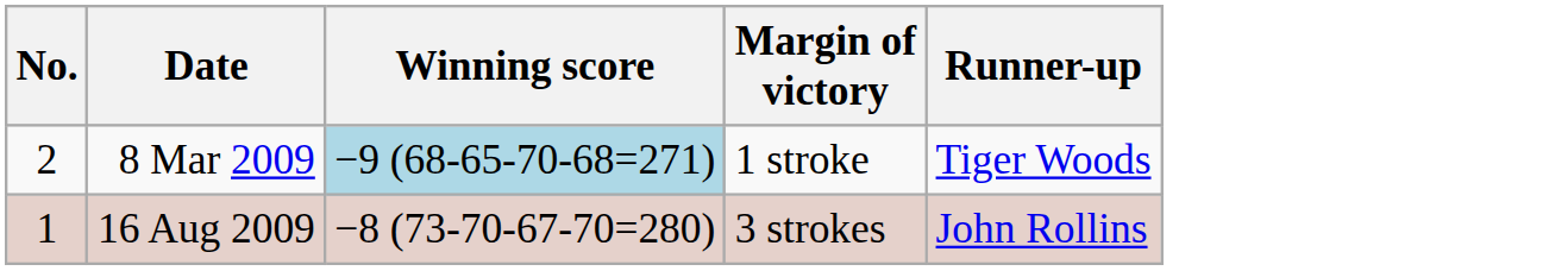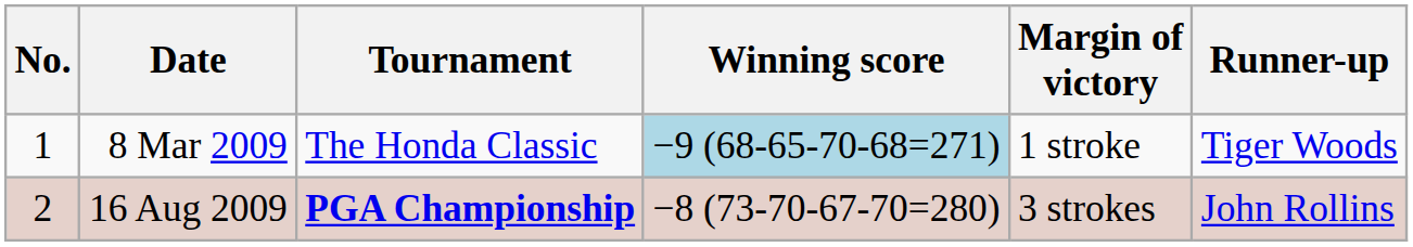+ column: Tournament | The Honda Classic | PGA Championship
8 Mar 2009 | No.: 2 -> 1
16 Aug 2009 | No.: 1 -> 2
